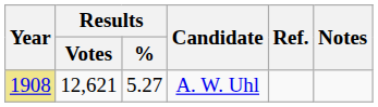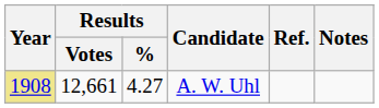A. W. Uhl | Results / Votes: 12,621 -> 12,661
A. W. Uhl | Results / %: 5.27 -> 4.27
